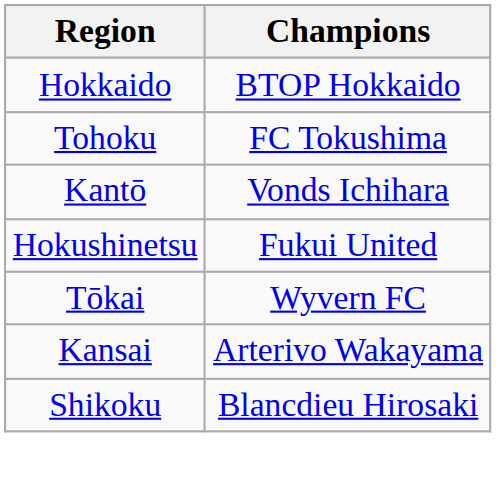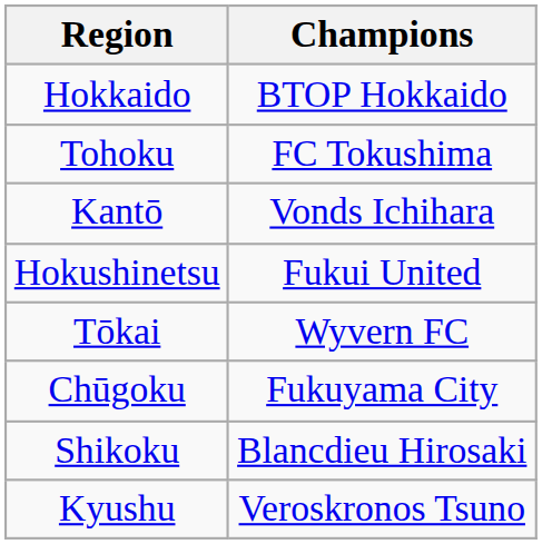- row: Kansai | Arterivo Wakayama
+ row: Chūgoku | Fukuyama City
+ row: Kyushu | Veroskronos Tsuno
